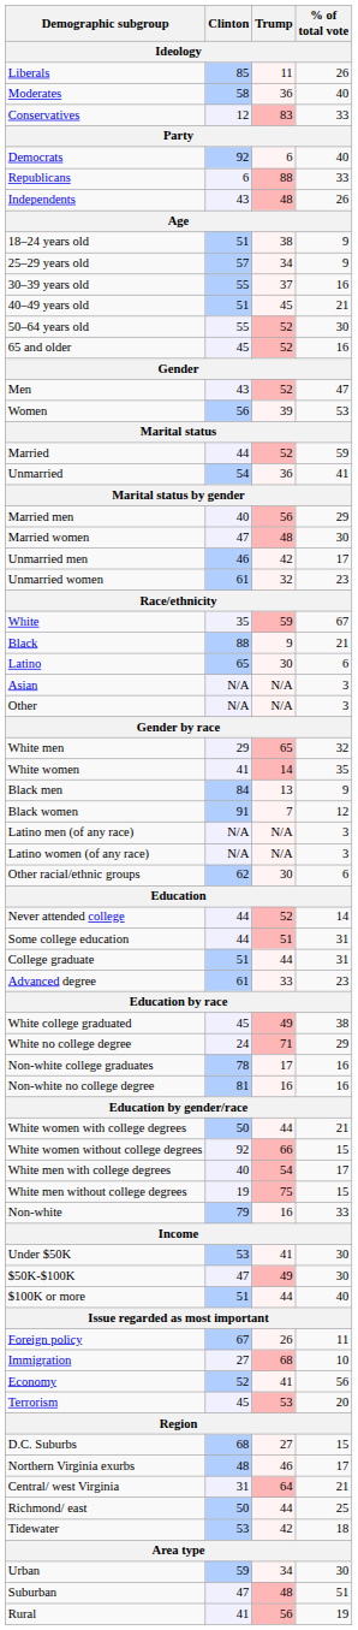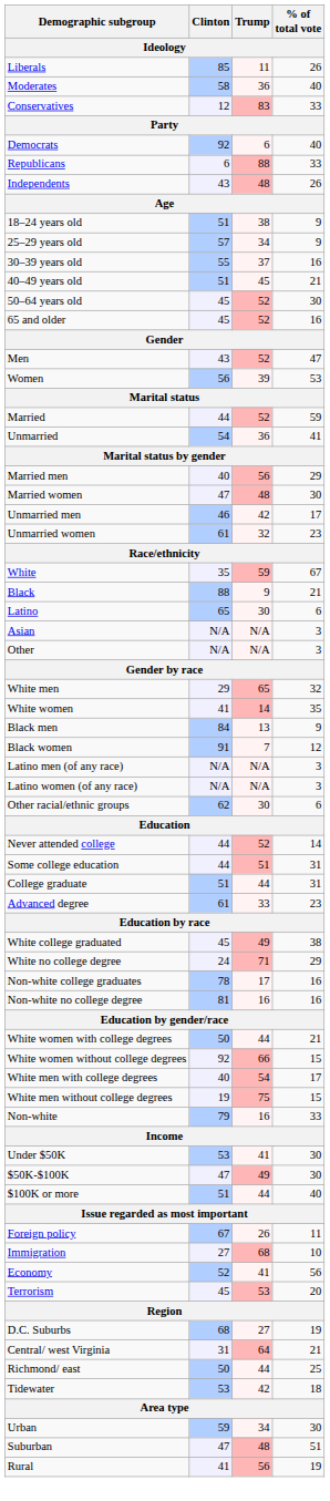50–64 years old | Clinton: 55 -> 45
D.C. Suburbs | % of total vote: 15 -> 19
- row: Northern Virginia exurbs | 48 | 46 | 17
